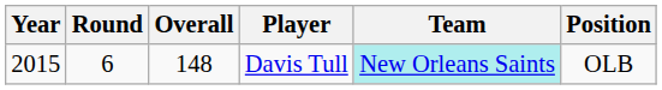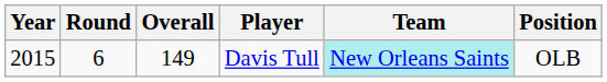Davis Tull | Overall: 148 -> 149
